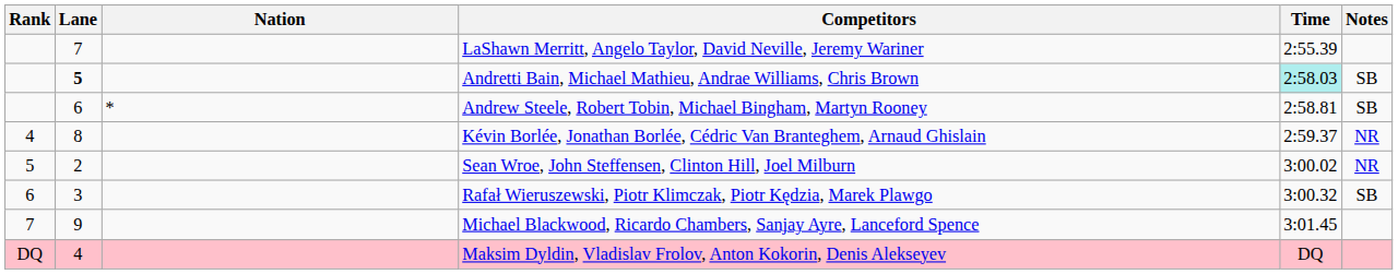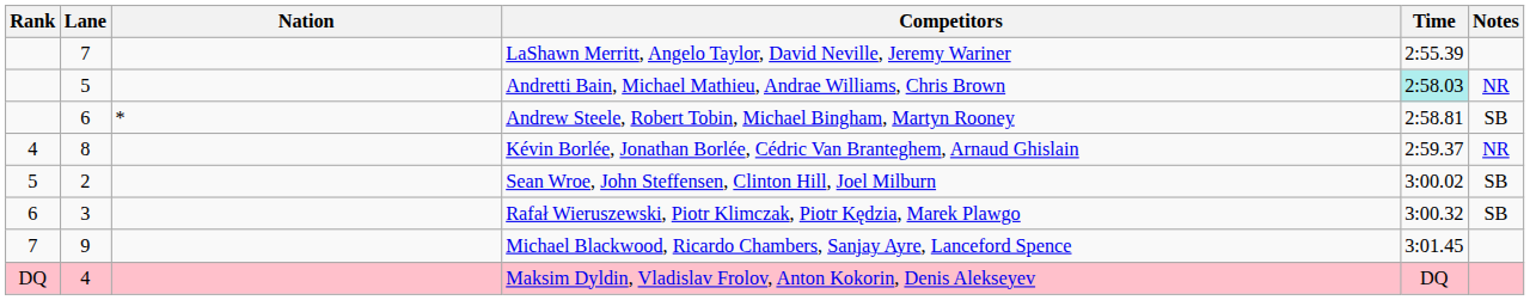Andretti Bain, Michael Mathieu, Andrae Williams, Chris Brown | Lane: bold -> normal
Andretti Bain, Michael Mathieu, Andrae Williams, Chris Brown | Notes: SB -> NR
Sean Wroe, John Steffensen, Clinton Hill, Joel Milburn | Notes: NR -> SB
